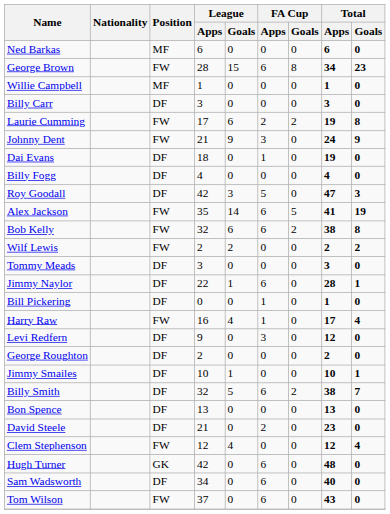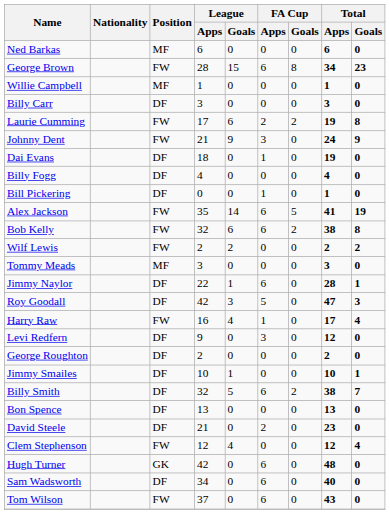rows swapped: Roy Goodall <-> Bill Pickering
Tommy Meads | Position: DF -> MF
